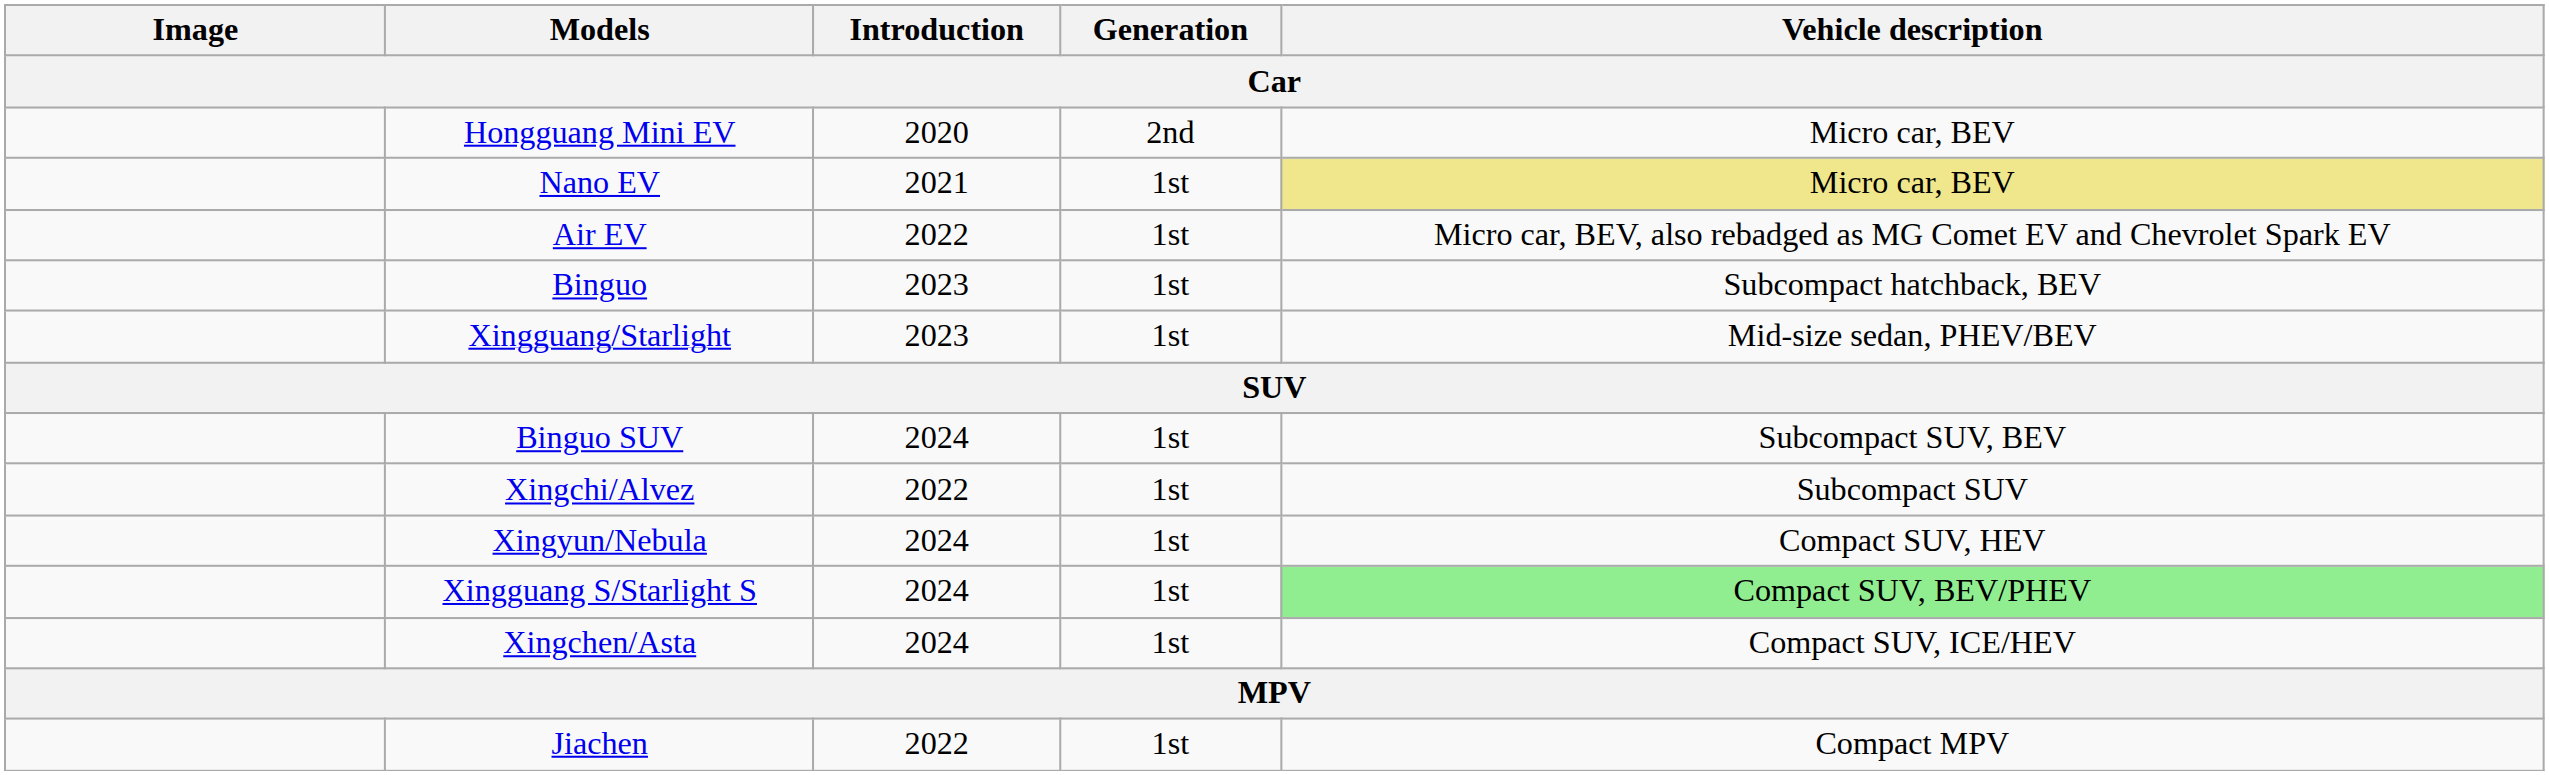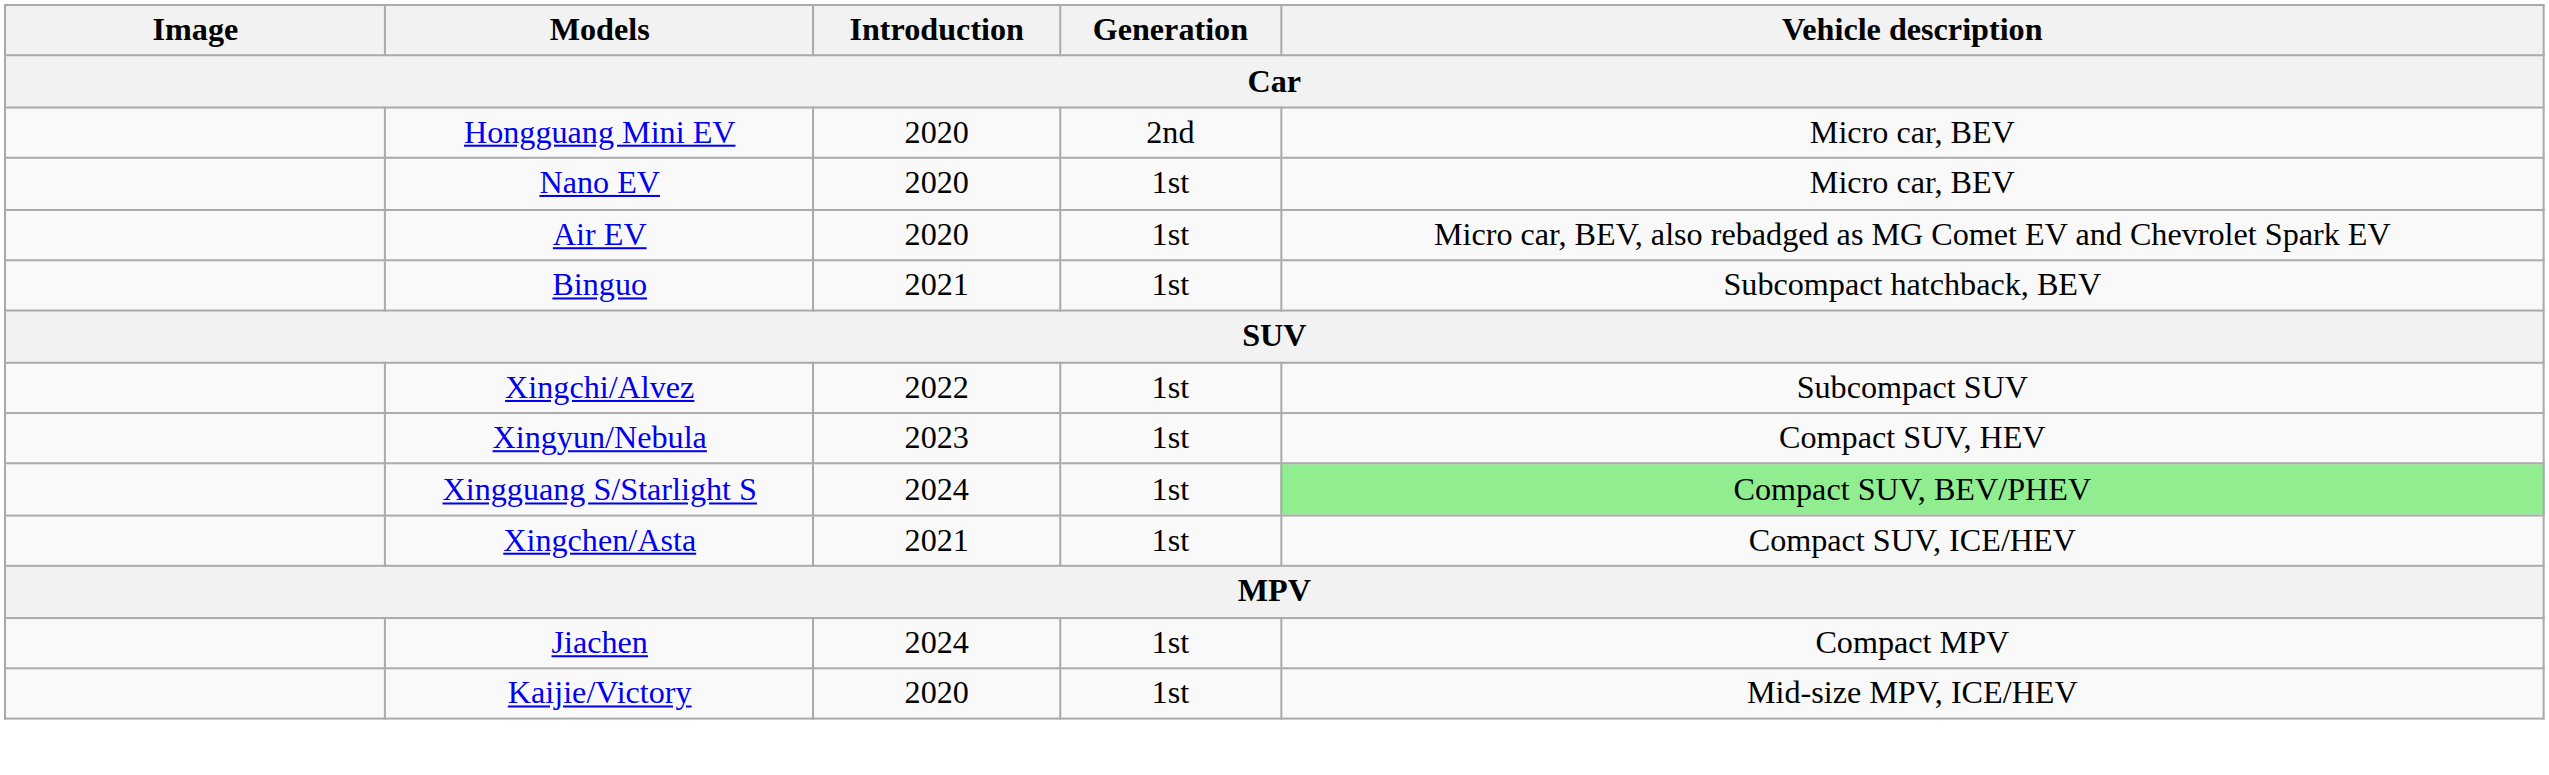Nano EV | Introduction: 2021 -> 2020
Nano EV | Vehicle description: khaki background -> no background
Air EV | Introduction: 2022 -> 2020
Binguo | Introduction: 2023 -> 2021
- row: Xingguang/Starlight | 2023 | 1st | Mid-size sedan, PHEV/BEV
- row: Binguo SUV | 2024 | 1st | Subcompact SUV, BEV
Xingyun/Nebula | Introduction: 2024 -> 2023
Xingchen/Asta | Introduction: 2024 -> 2021
Jiachen | Introduction: 2022 -> 2024
+ row: Kaijie/Victory | 2020 | 1st | Mid-size MPV, ICE/HEV
